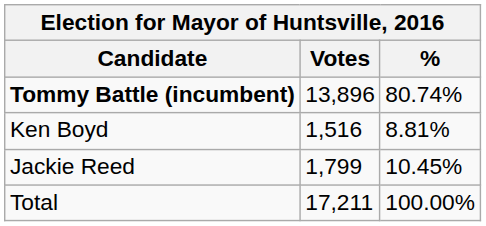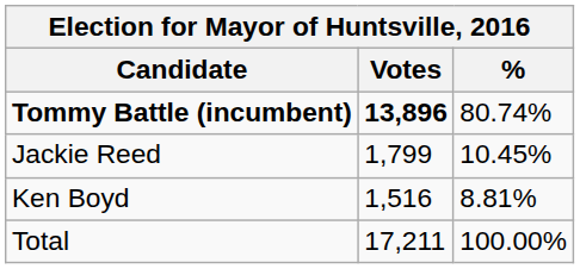Tommy Battle (incumbent) | Votes: normal -> bold
rows swapped: Jackie Reed <-> Ken Boyd
